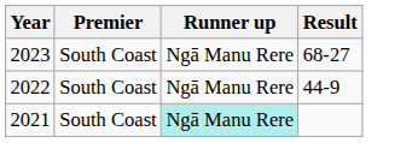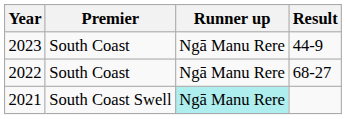2023 | Result: 68-27 -> 44-9
2022 | Result: 44-9 -> 68-27
2021 | Premier: South Coast -> South Coast Swell
